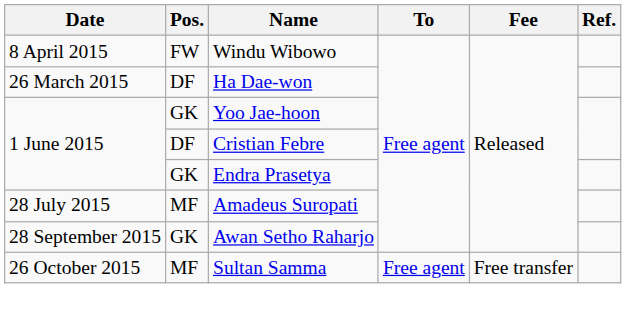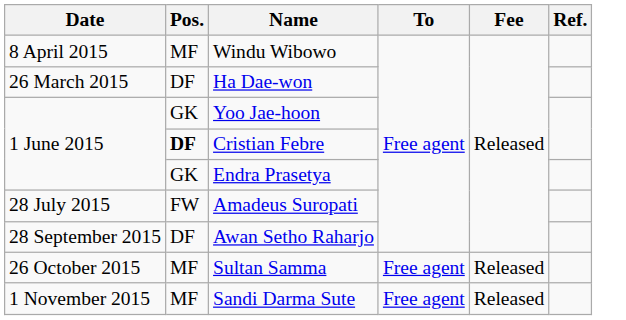Windu Wibowo | Pos.: FW -> MF
Cristian Febre | Pos.: normal -> bold
Amadeus Suropati | Pos.: MF -> FW
Awan Setho Raharjo | Pos.: GK -> DF
Sultan Samma | Fee: Free transfer -> Released
+ row: 1 November 2015 | MF | Sandi Darma Sute | Free agent | Released
